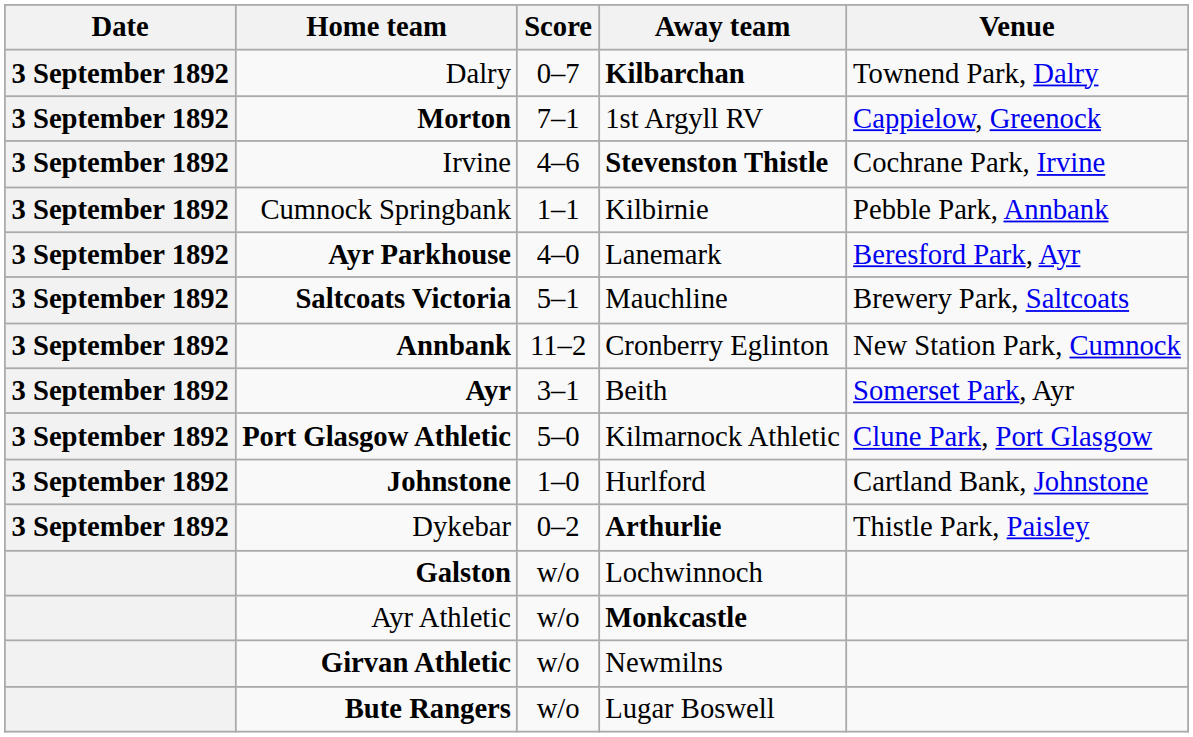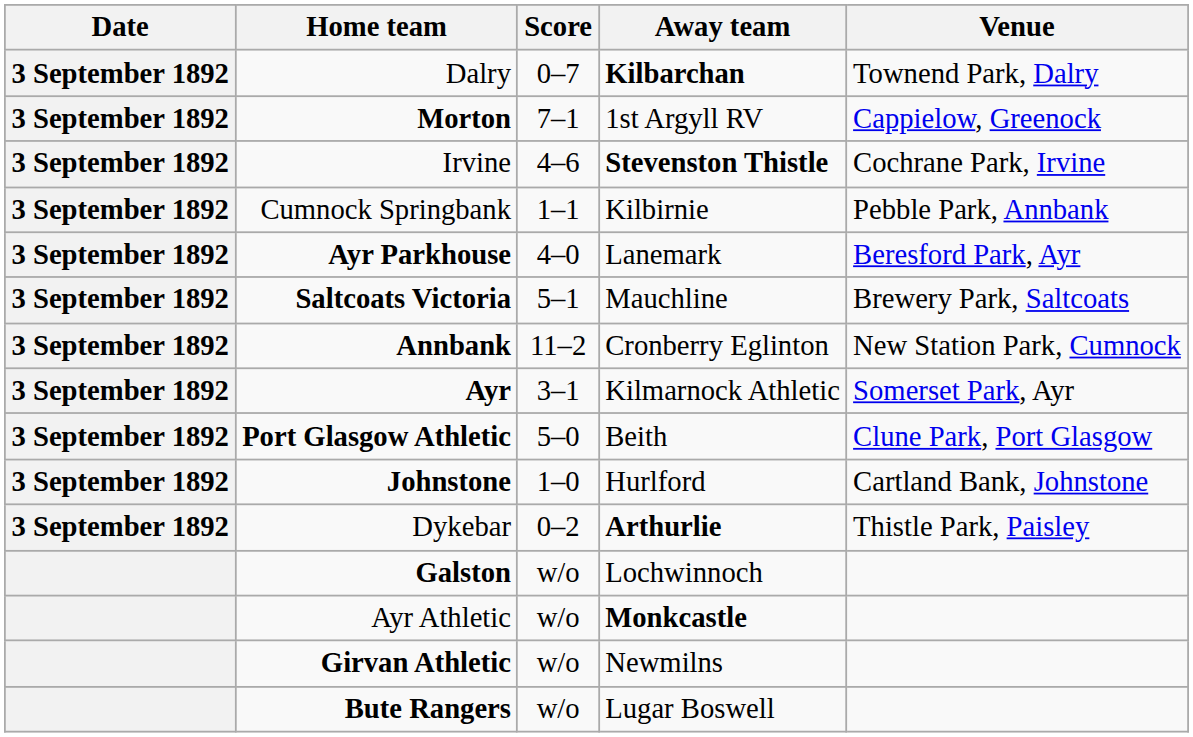Ayr | Away team: Beith -> Kilmarnock Athletic
Port Glasgow Athletic | Away team: Kilmarnock Athletic -> Beith
